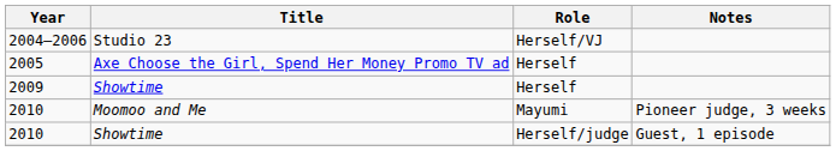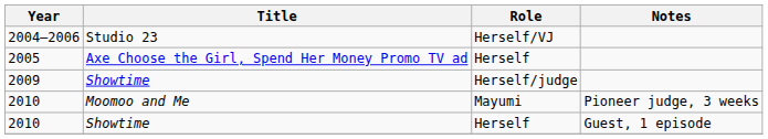2009 | Role: Herself -> Herself/judge
2010 / Showtime | Role: Herself/judge -> Herself
